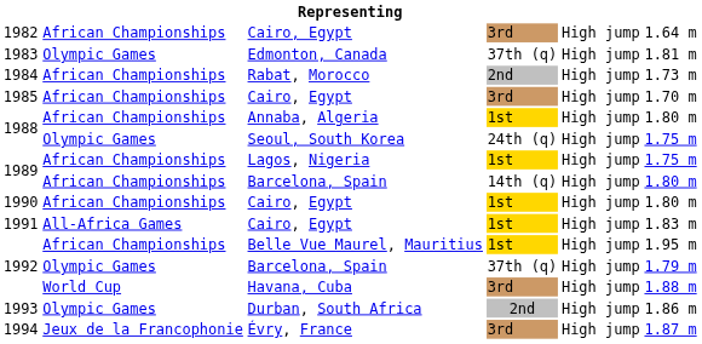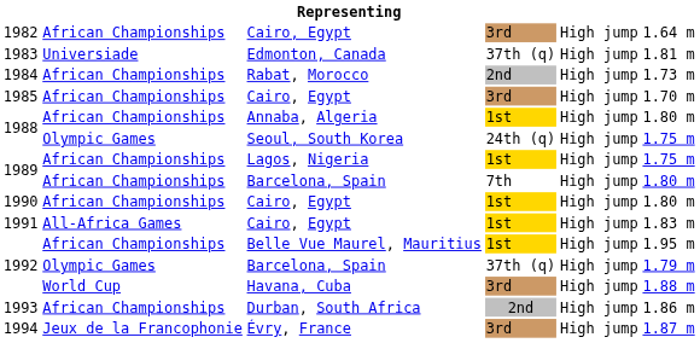1983 | column 2: Olympic Games -> Universiade
1989 / Barcelona, Spain | column 4: 14th (q) -> 7th
1993 | column 2: Olympic Games -> African Championships
